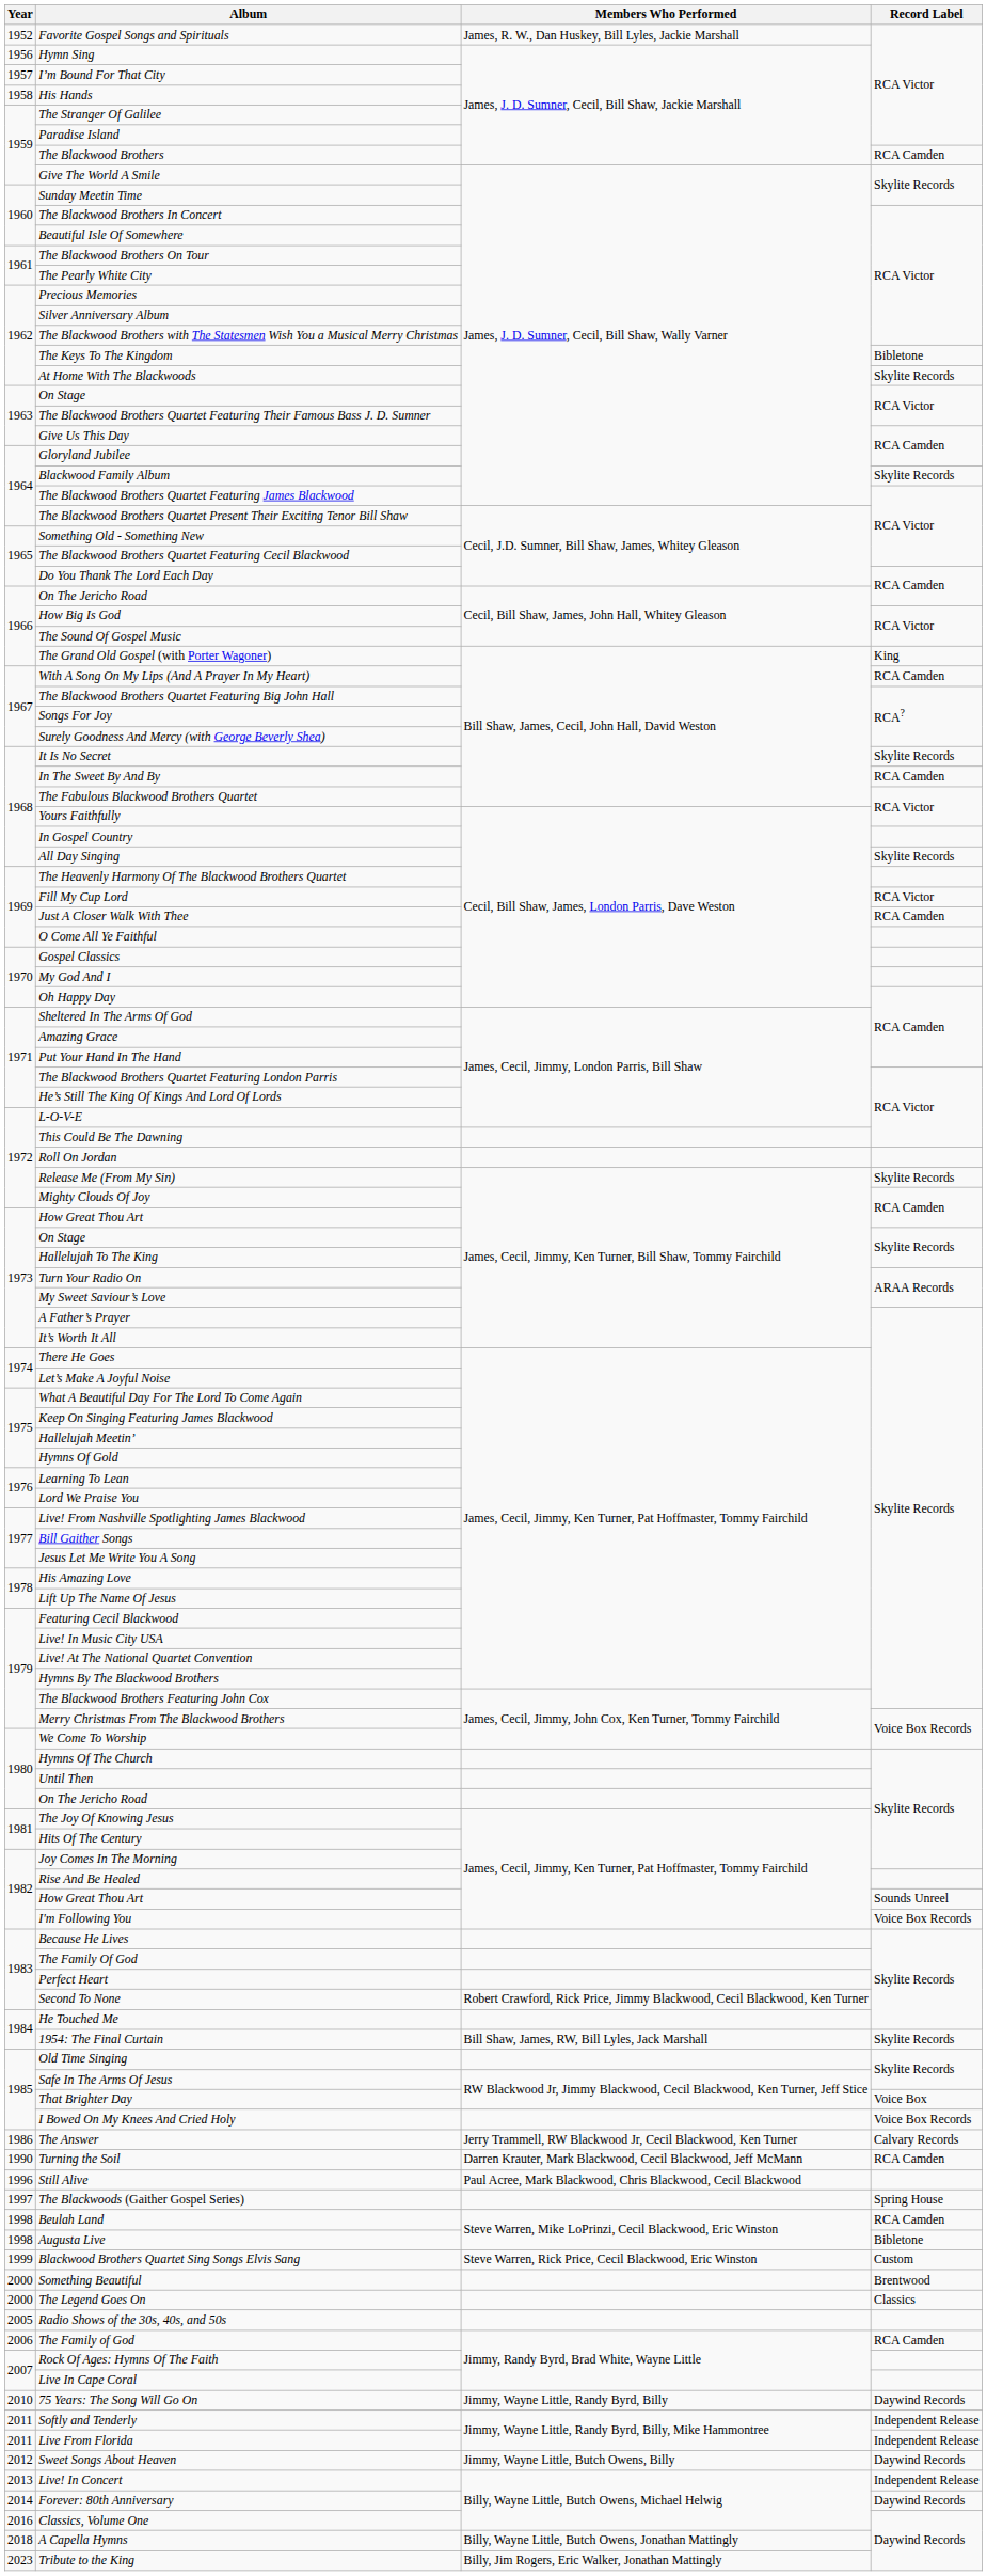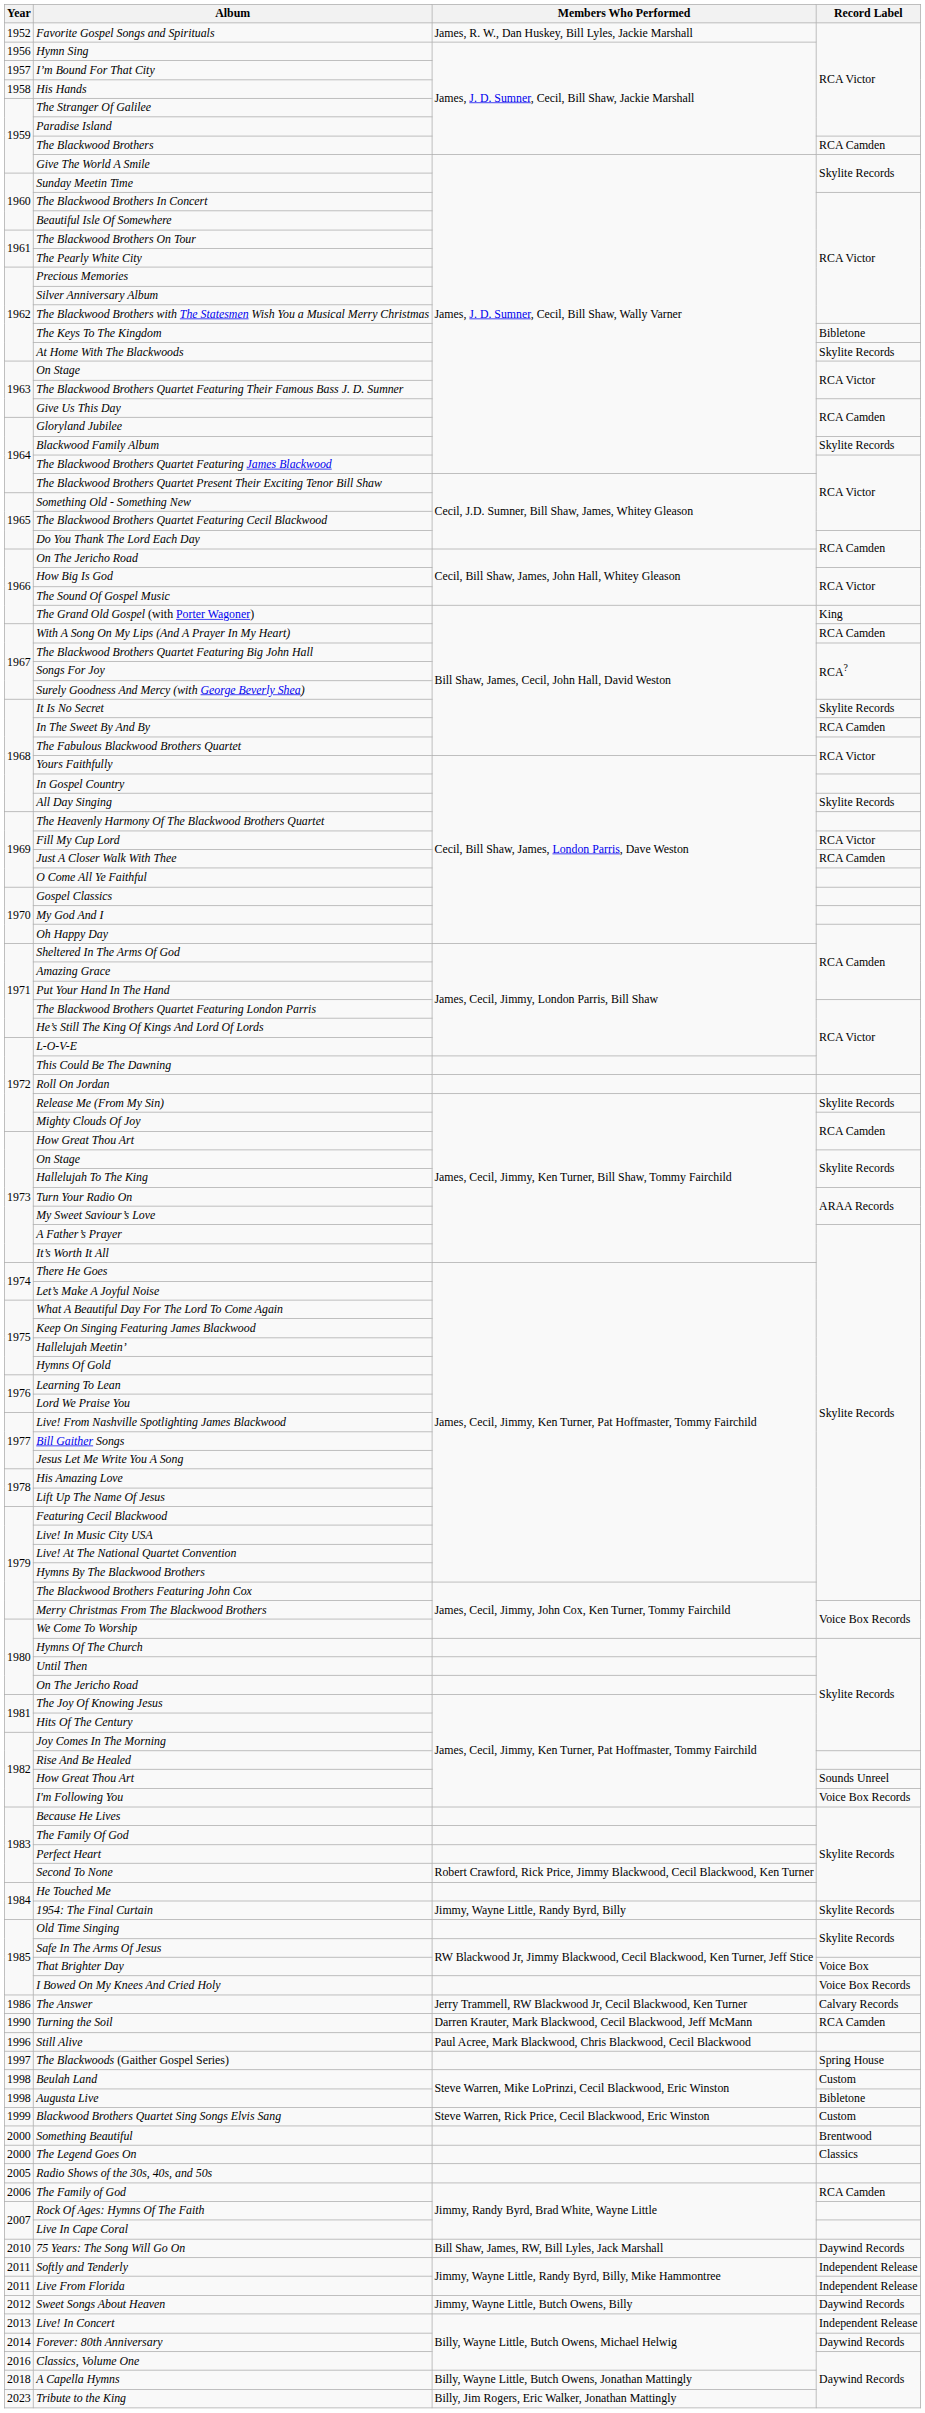1954: The Final Curtain | Members Who Performed: Bill Shaw, James, RW, Bill Lyles, Jack Marshall -> Jimmy, Wayne Little, Randy Byrd, Billy
Beulah Land | Record Label: RCA Camden -> Custom
75 Years: The Song Will Go On | Members Who Performed: Jimmy, Wayne Little, Randy Byrd, Billy -> Bill Shaw, James, RW, Bill Lyles, Jack Marshall
